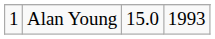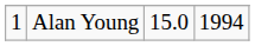Alan Young | column 4: 1993 -> 1994
